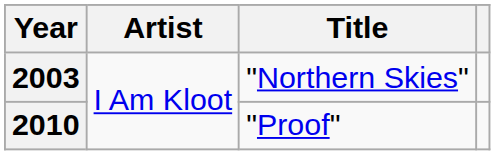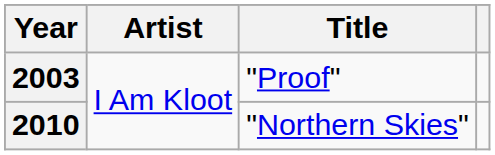2003 | Title: "Northern Skies" -> "Proof"
2010 | Title: "Proof" -> "Northern Skies"
